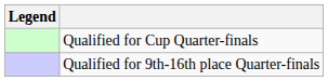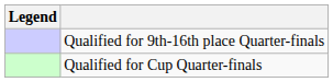rows swapped: Qualified for Cup Quarter-finals <-> Qualified for 9th-16th place Quarter-finals
